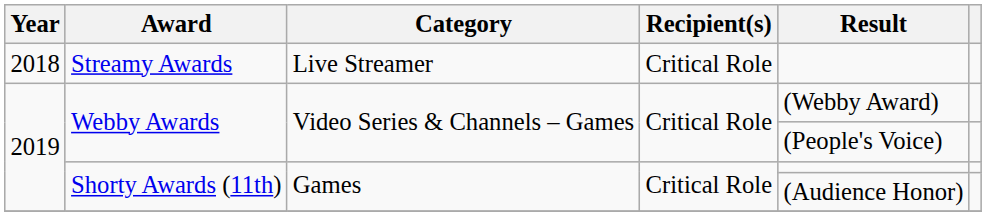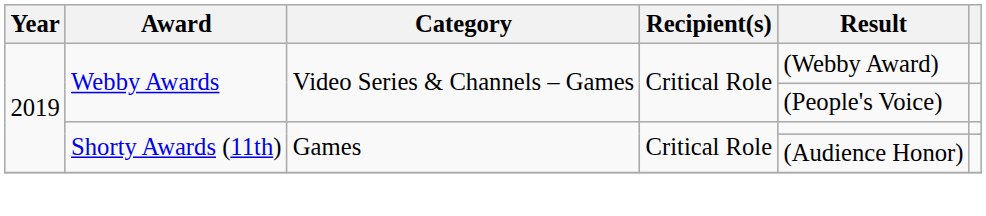- row: 2018 | Streamy Awards | Live Streamer | Critical Role
